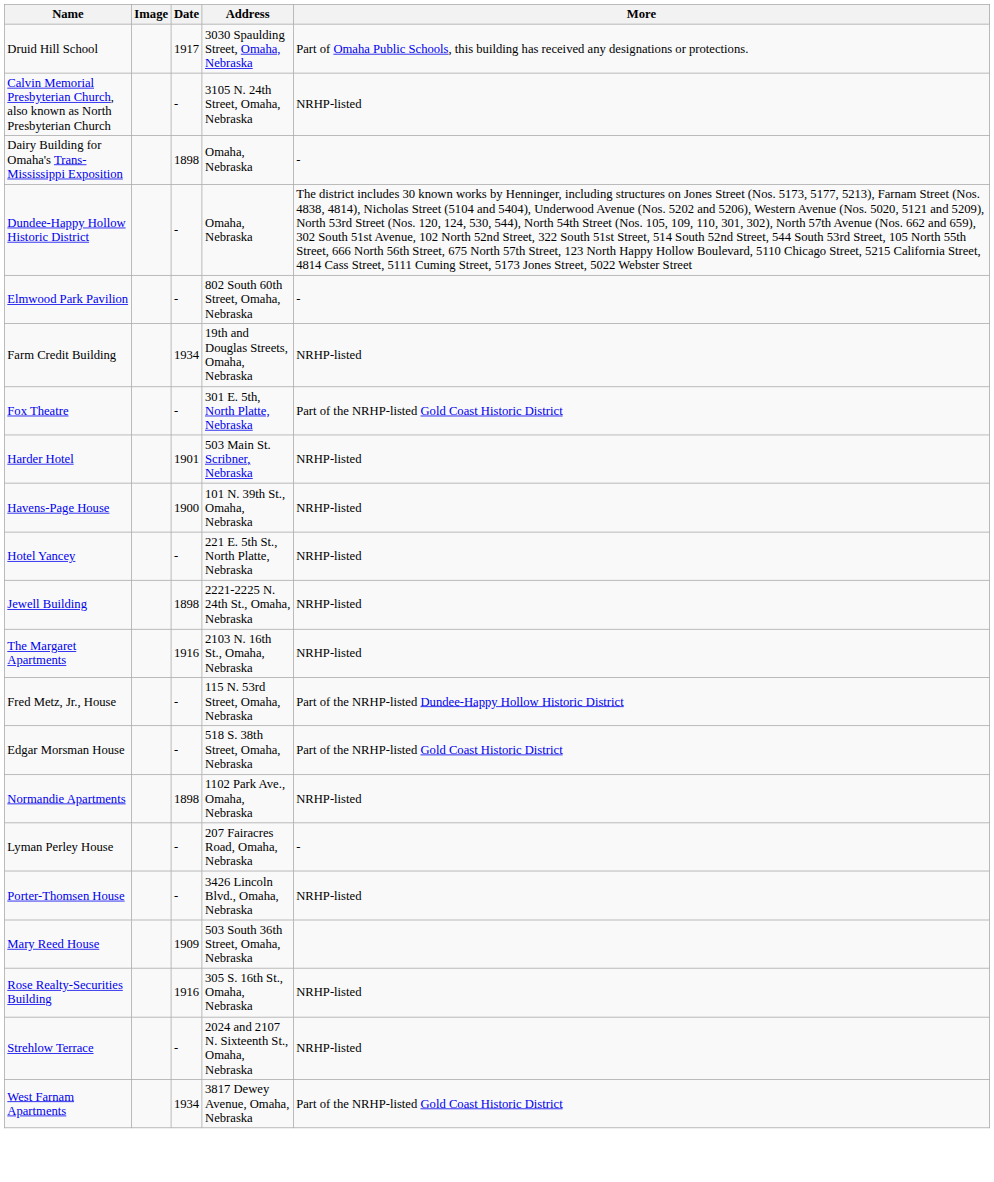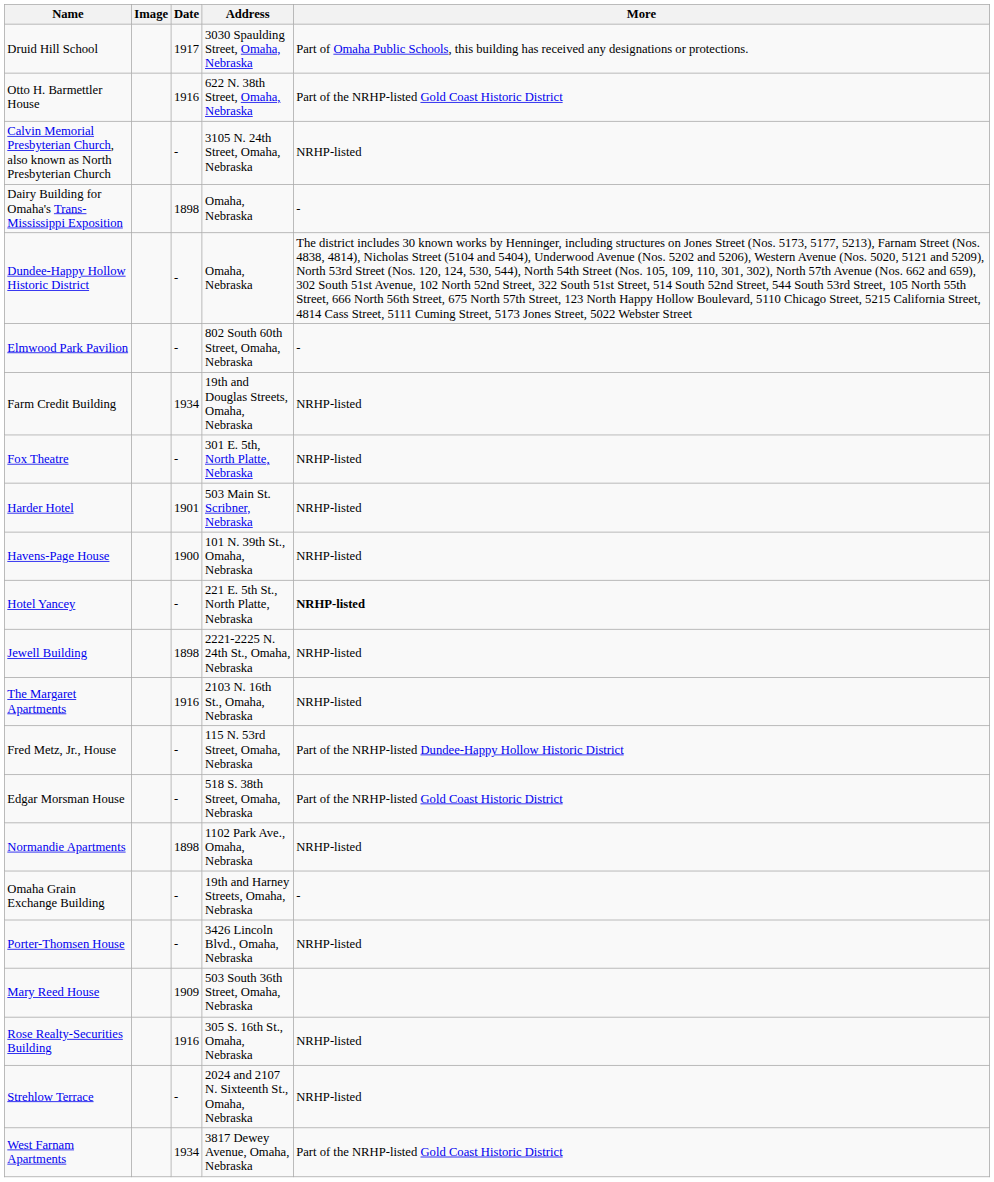+ row: Otto H. Barmettler House | 1916 | 622 N. 38th Street, Omaha, Nebraska | Part of the NRHP-listed Gold Coast Historic District
Fox Theatre | More: Part of the NRHP-listed Gold Coast Historic District -> NRHP-listed
Hotel Yancey | More: normal -> bold
+ row: Omaha Grain Exchange Building | - | 19th and Harney Streets, Omaha, Nebraska | -
- row: Lyman Perley House | - | 207 Fairacres Road, Omaha, Nebraska | -
